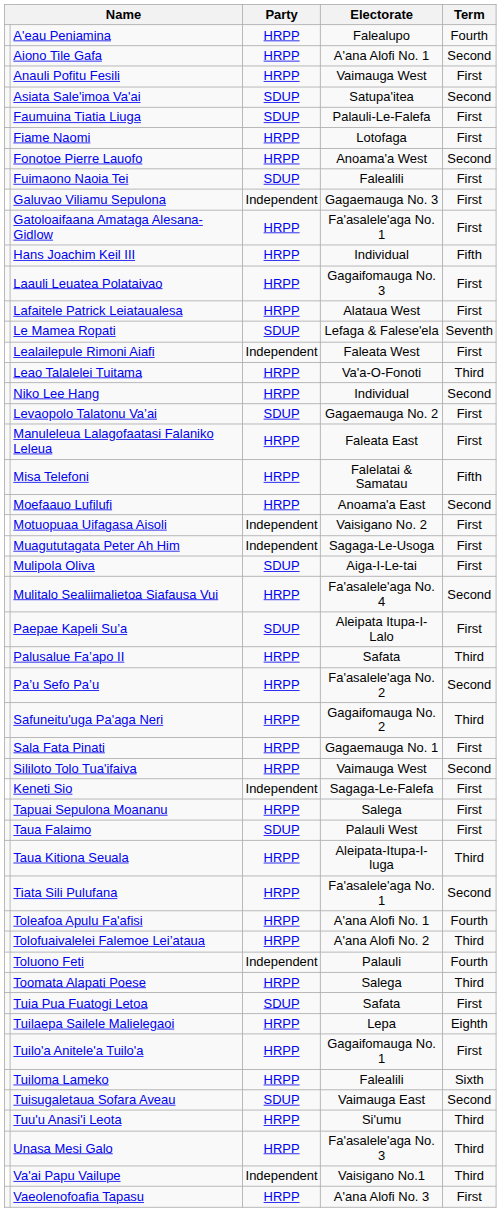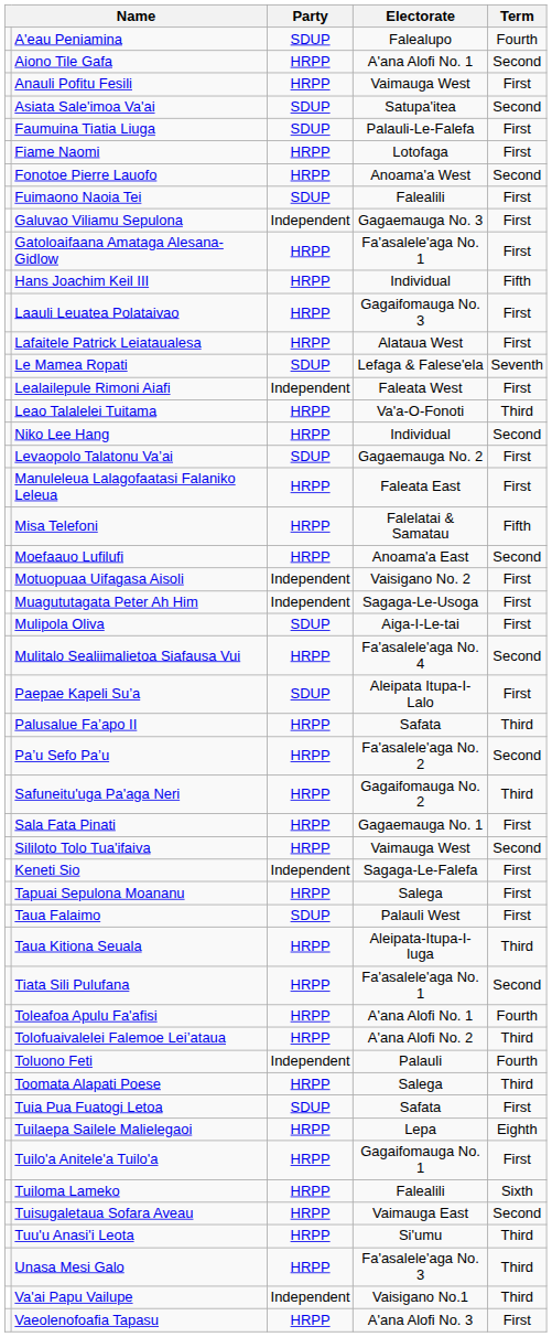A'eau Peniamina | Party: HRPP -> SDUP
Tuisugaletaua Sofara Aveau | Party: SDUP -> HRPP
